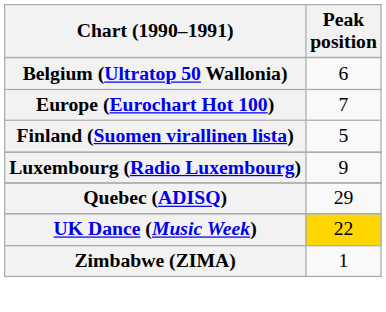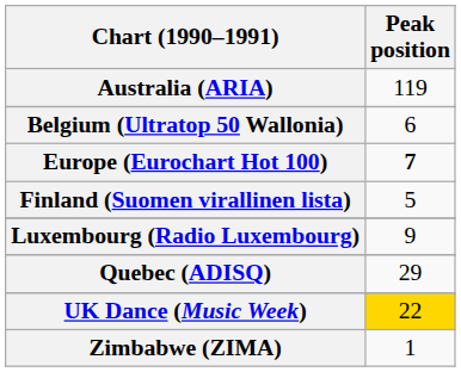+ row: Australia (ARIA) | 119
Europe (Eurochart Hot 100) | Peak position: normal -> bold
